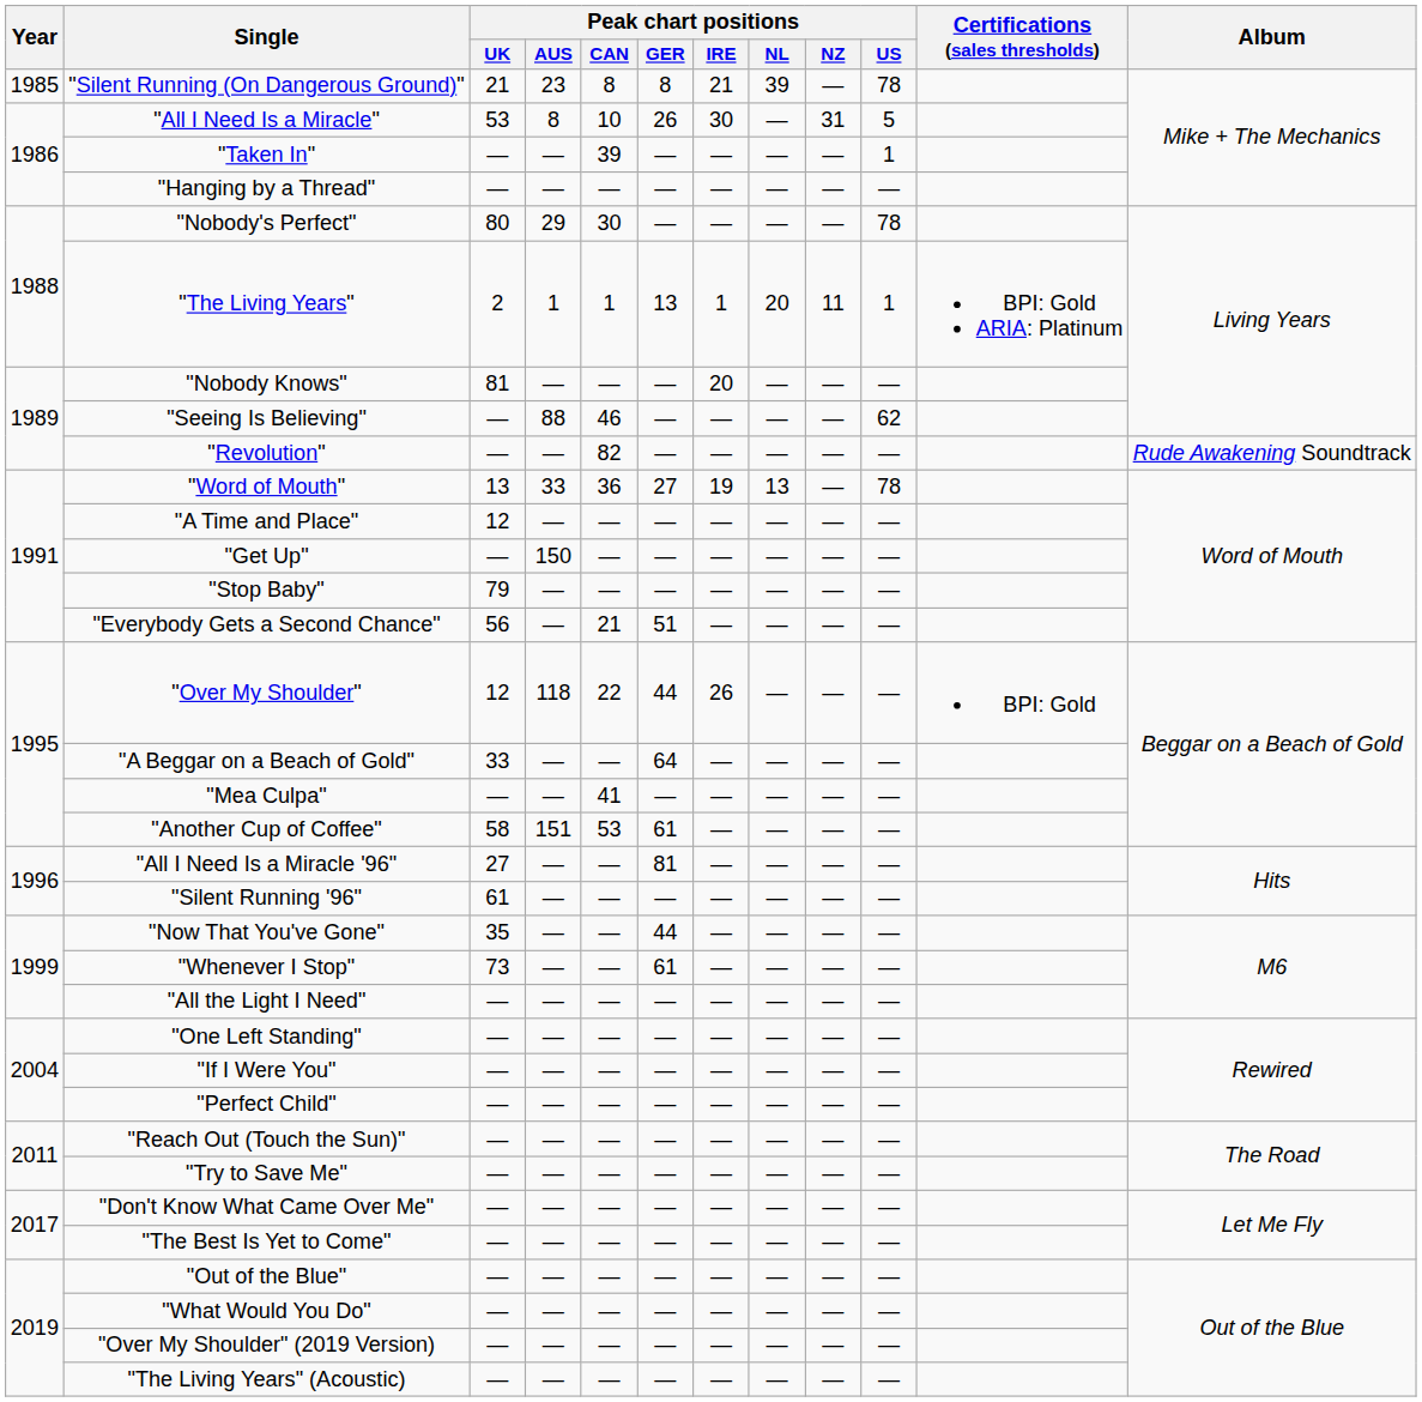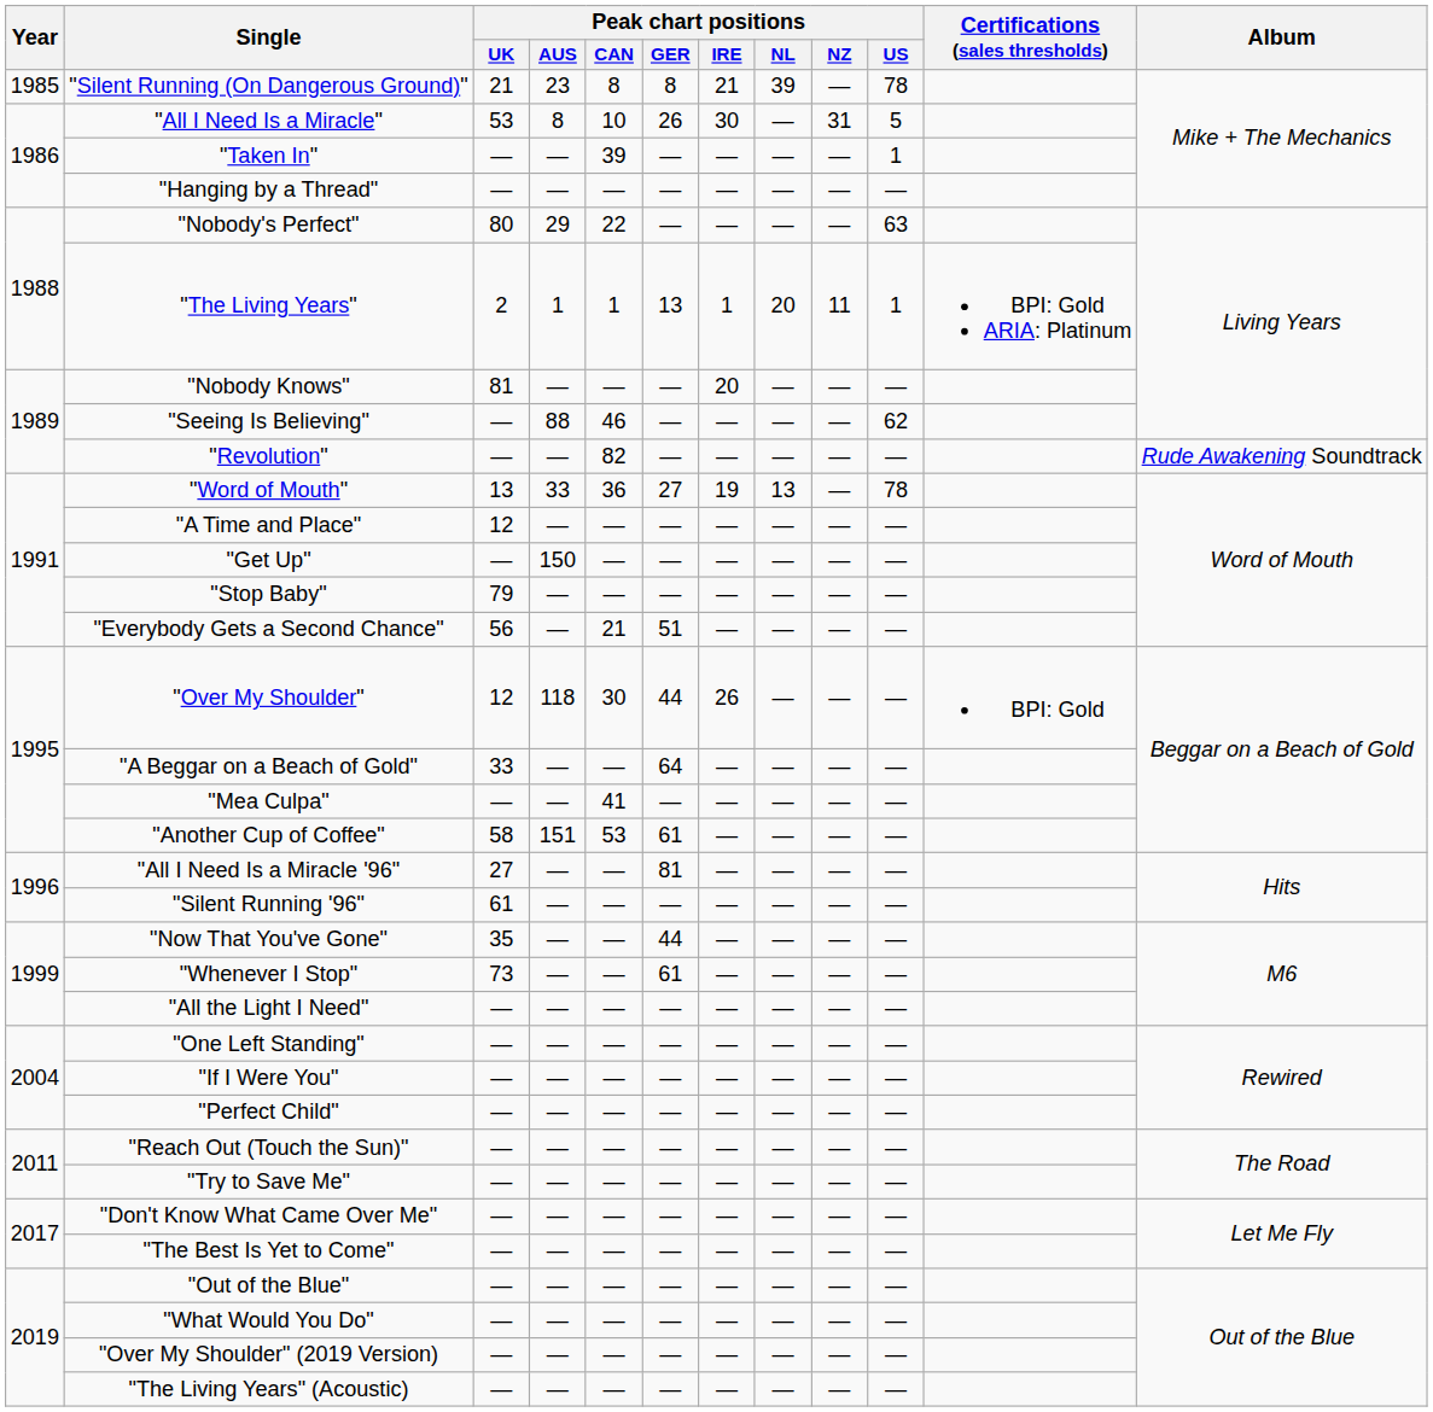"Nobody's Perfect" | Peak chart positions / CAN: 30 -> 22
"Nobody's Perfect" | Peak chart positions / US: 78 -> 63
"Over My Shoulder" | Peak chart positions / CAN: 22 -> 30
